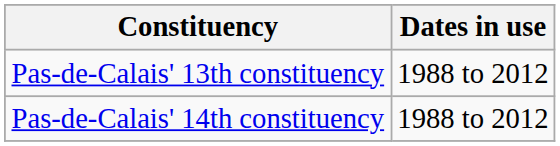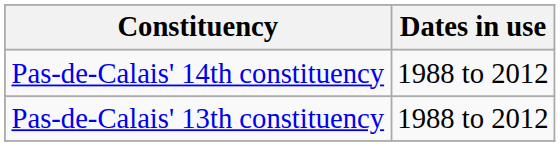rows swapped: Pas-de-Calais' 13th constituency <-> Pas-de-Calais' 14th constituency
